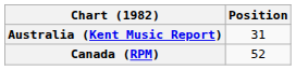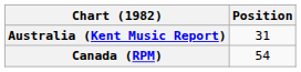Canada (RPM) | Position: 52 -> 54
